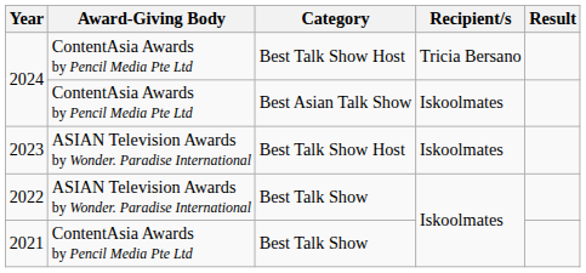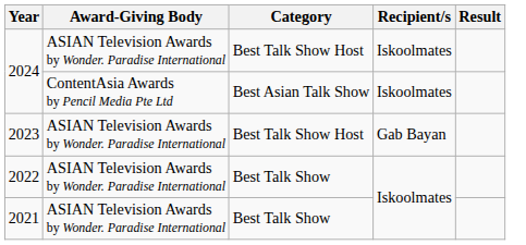2024 / Best Talk Show Host | Award-Giving Body: ContentAsia Awards by Pencil Media Pte Ltd -> ASIAN Television Awards by Wonder. Paradise International
2024 / Best Talk Show Host | Recipient/s: Tricia Bersano -> Iskoolmates
2023 | Recipient/s: Iskoolmates -> Gab Bayan
2021 | Award-Giving Body: ContentAsia Awards by Pencil Media Pte Ltd -> ASIAN Television Awards by Wonder. Paradise International
